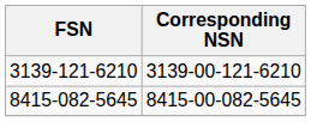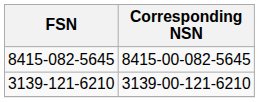rows swapped: 3139-121-6210 <-> 8415-082-5645
